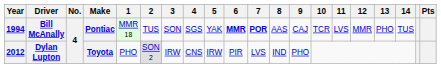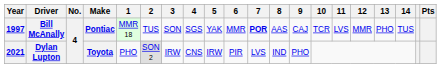Bill McAnally | Year: 1994 -> 1997
Bill McAnally | 6: bold -> normal
Dylan Lupton | Year: 2012 -> 2021
